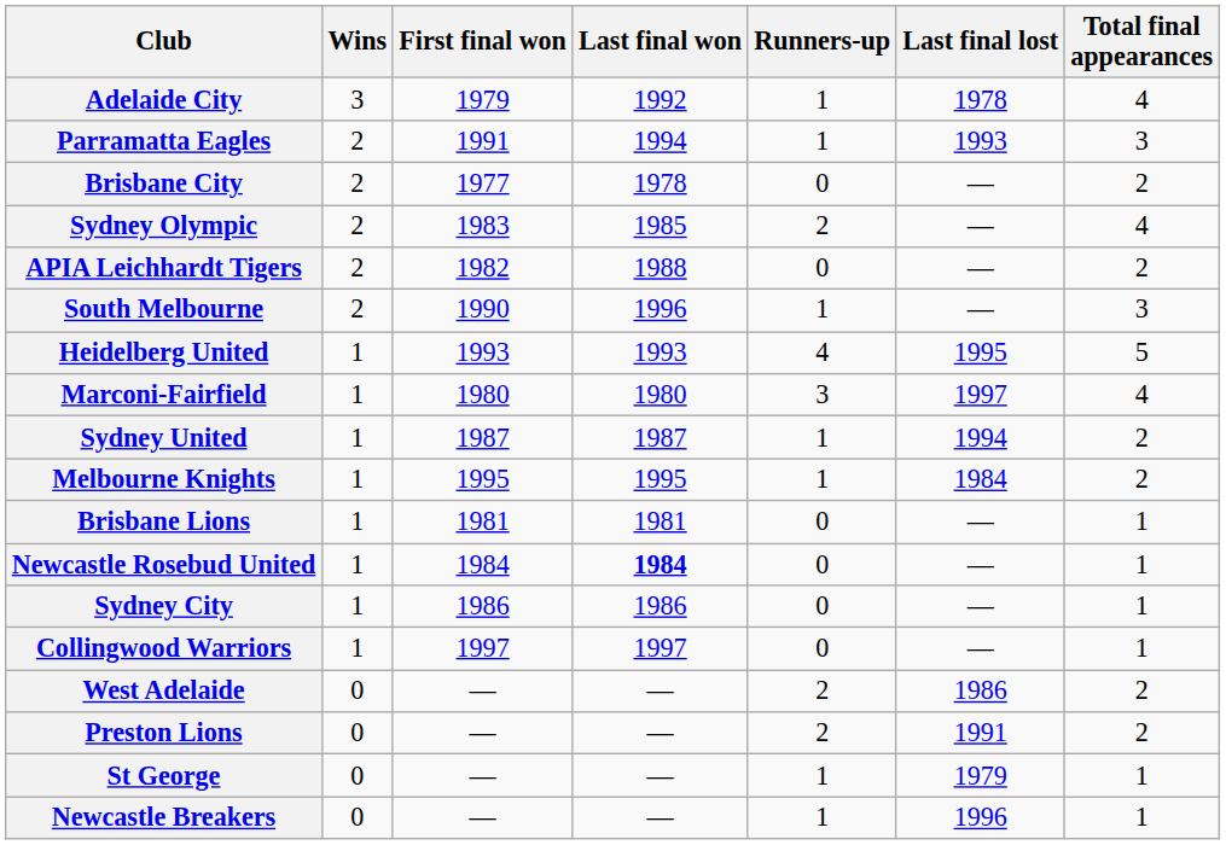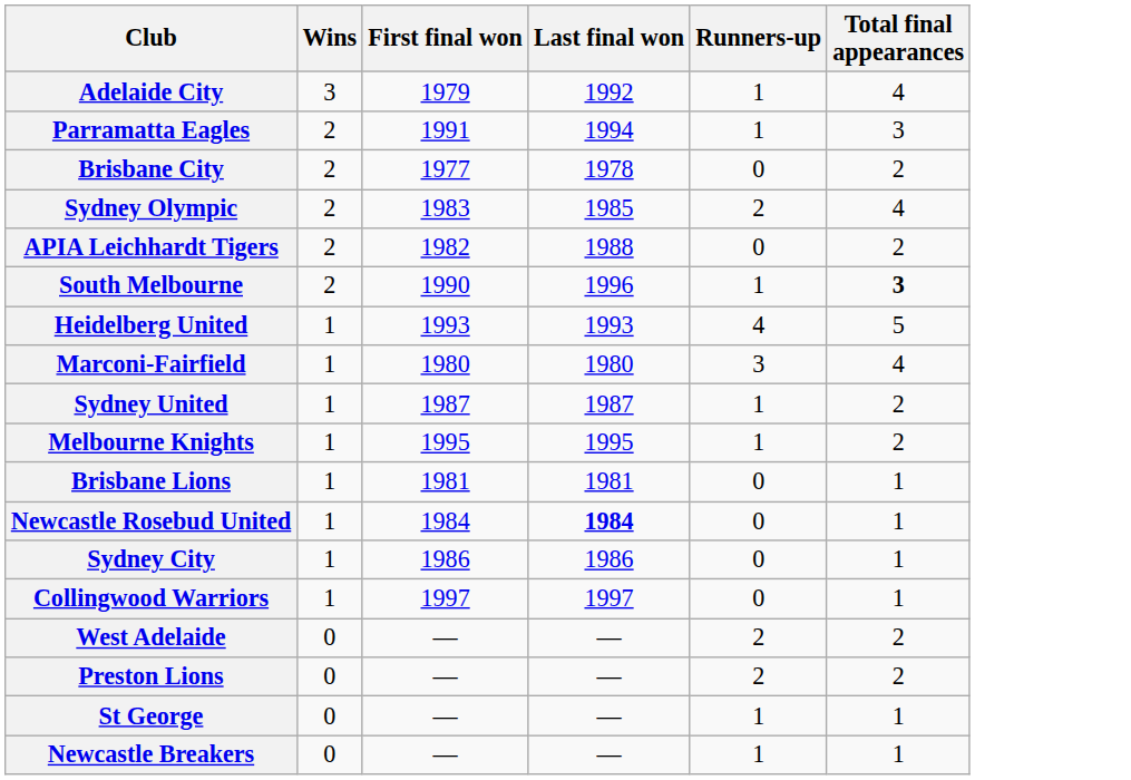- column: Last final lost | 1978 | 1993 | — | — | — | — | 1995 | 1997 | 1994 | 1984 | — | — | — | — | 1986 | 1991 | 1979 | 1996
South Melbourne | Total final appearances: normal -> bold
